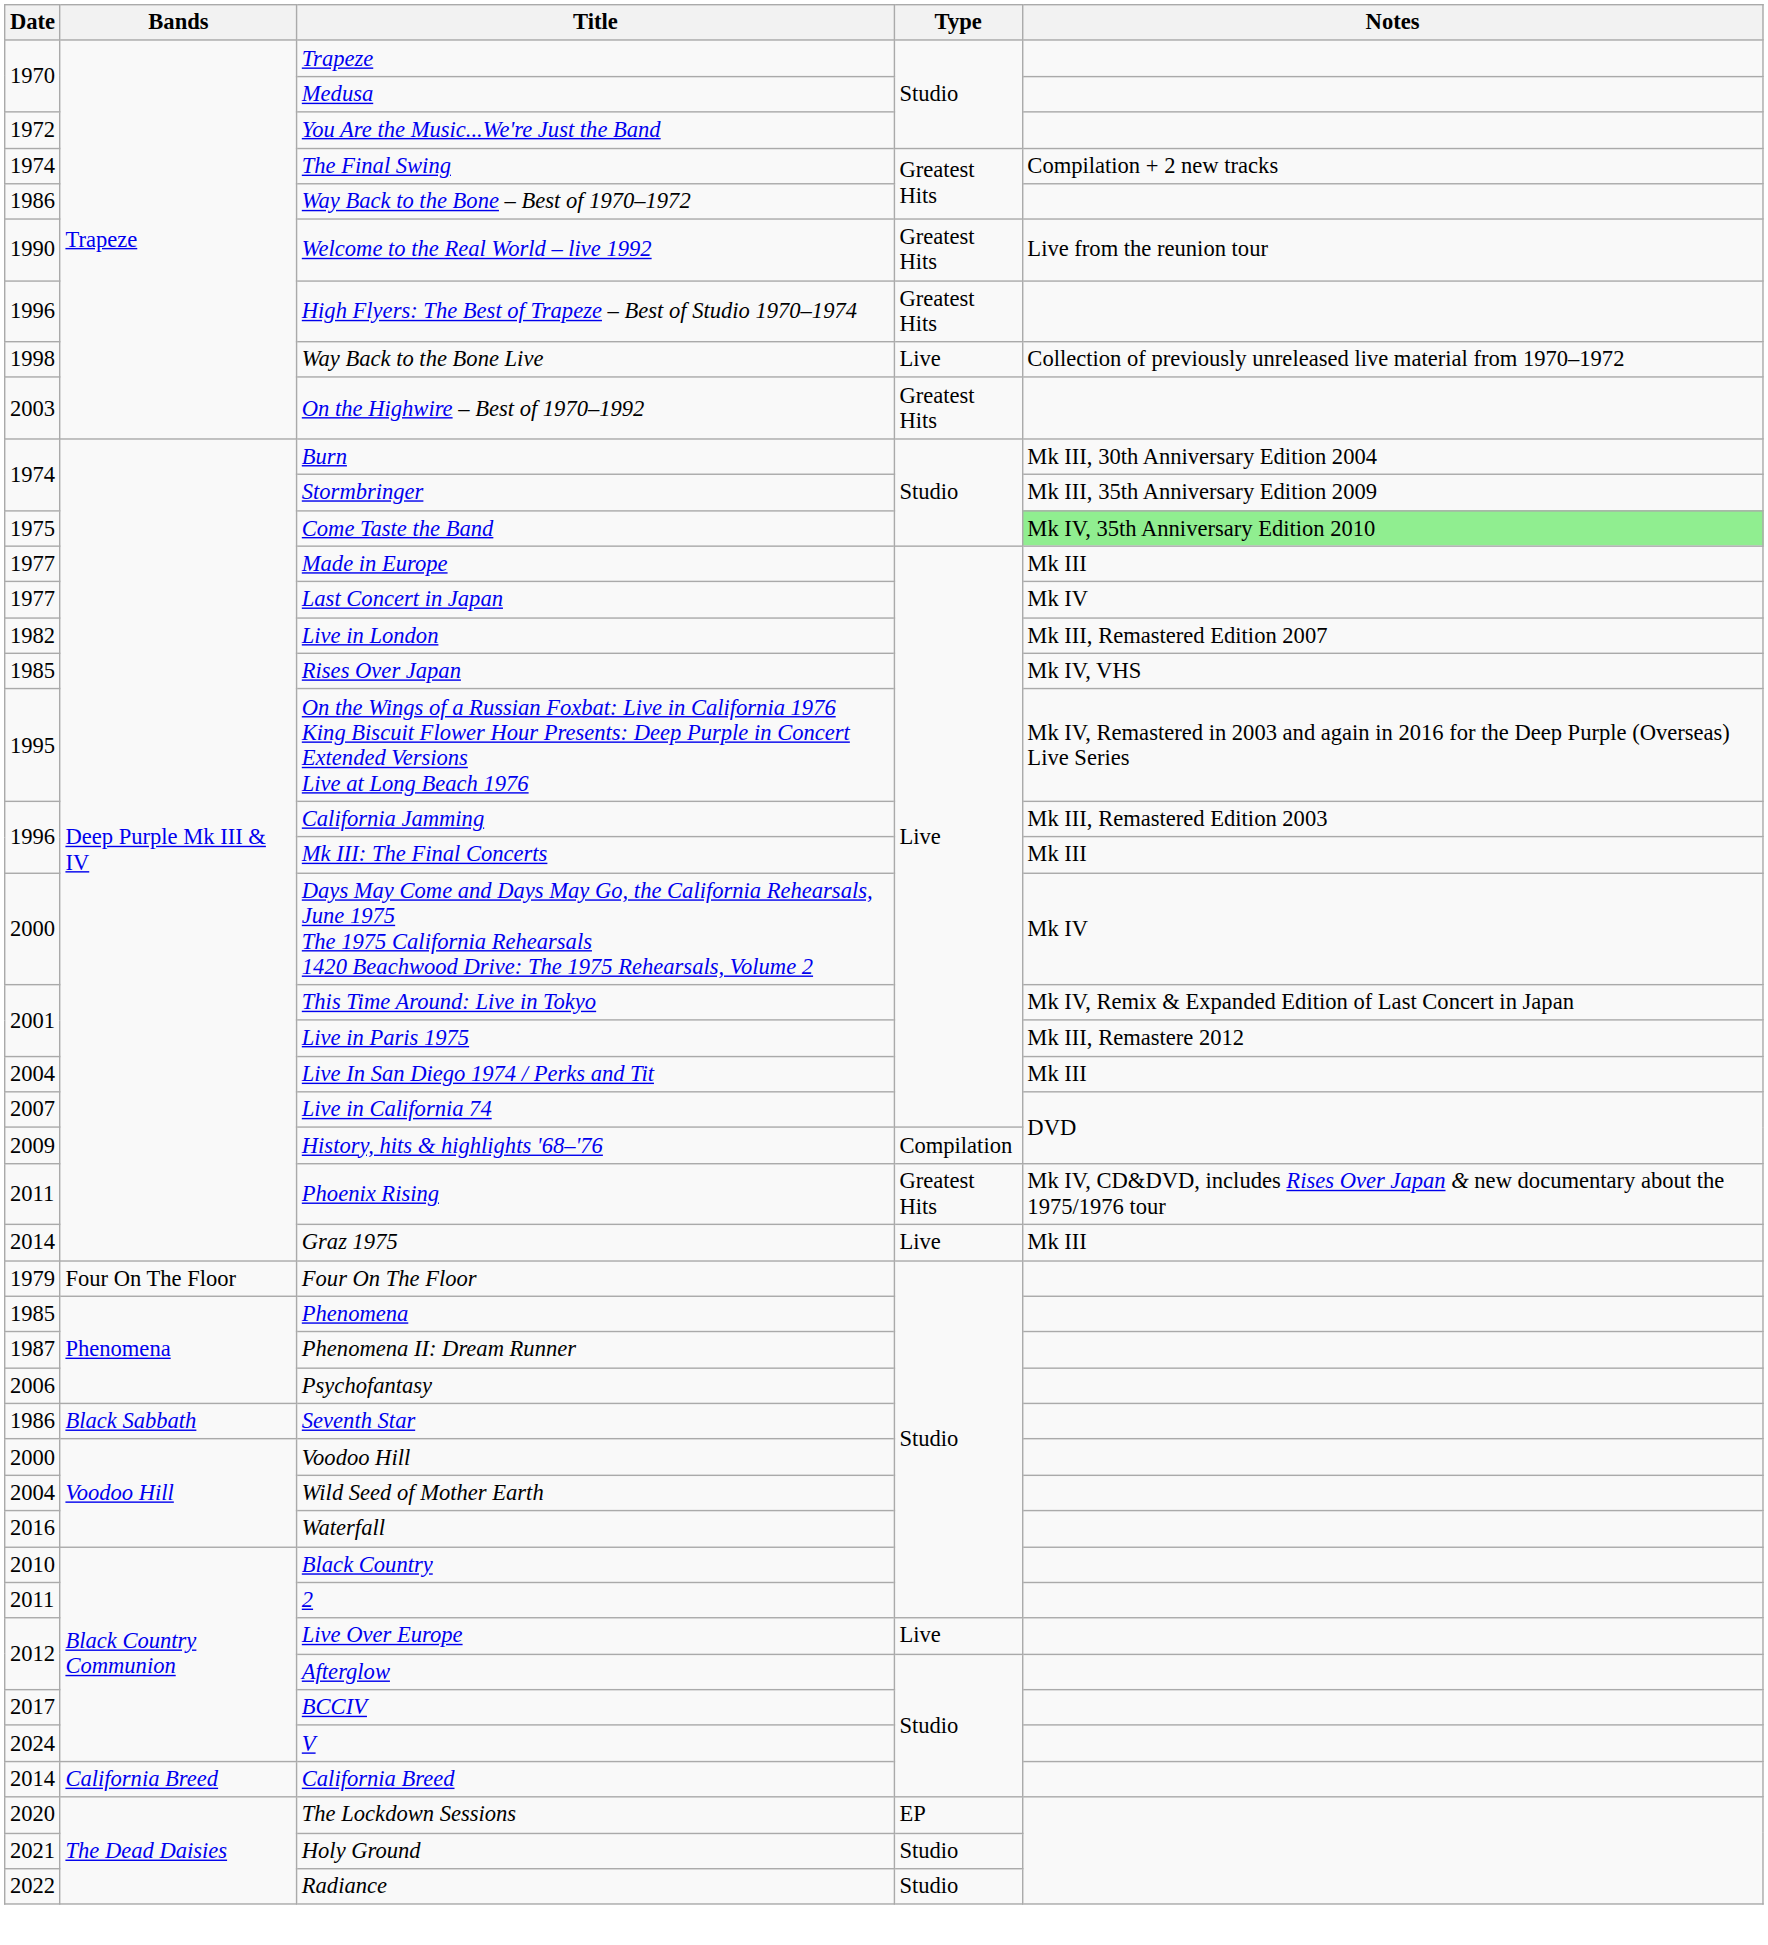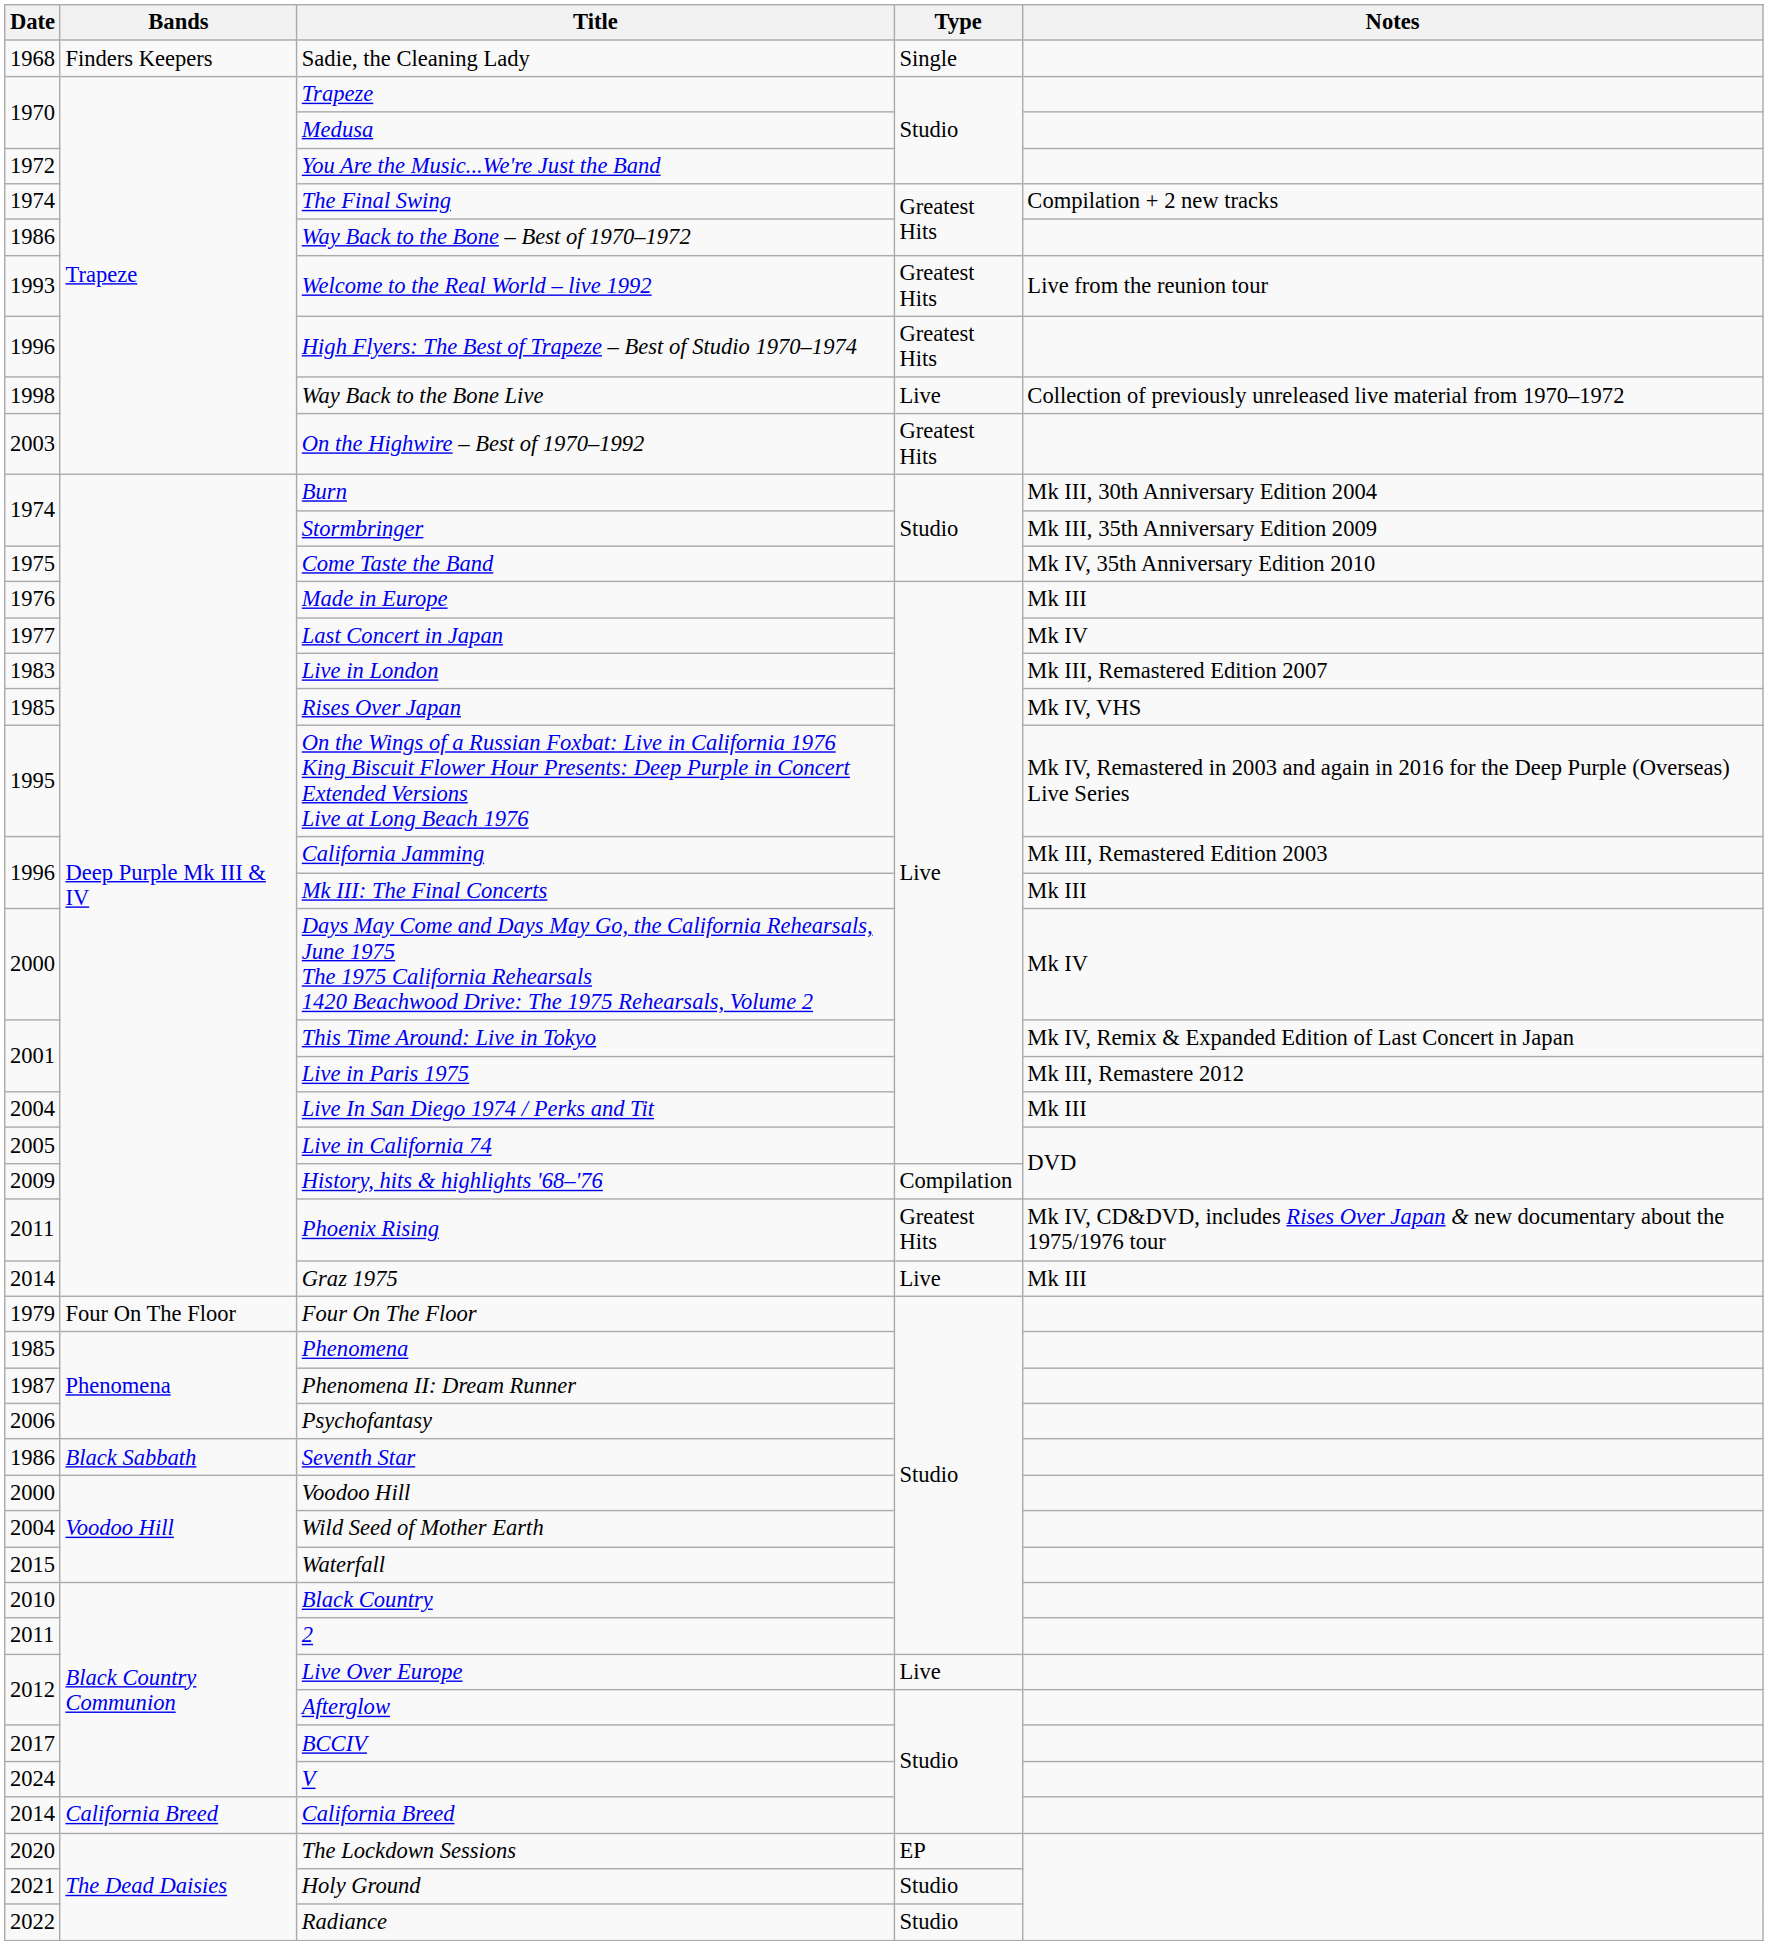+ row: 1968 | Finders Keepers | Sadie, the Cleaning Lady | Single
Welcome to the Real World – live 1992 | Date: 1990 -> 1993
Come Taste the Band | Notes: lightgreen background -> no background
Made in Europe | Date: 1977 -> 1976
Live in London | Date: 1982 -> 1983
Live in California 74 | Date: 2007 -> 2005
Waterfall | Date: 2016 -> 2015
